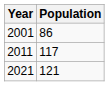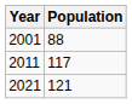2001 | Population: 86 -> 88
